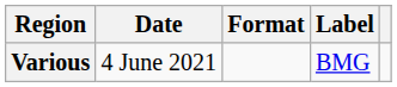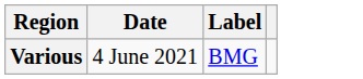- column: Format
